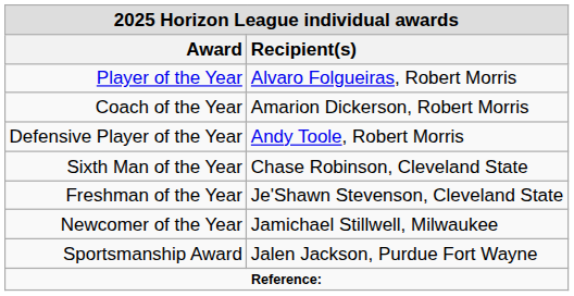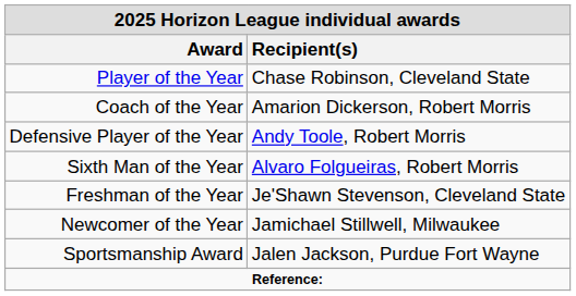Player of the Year | Recipient(s): Alvaro Folgueiras, Robert Morris -> Chase Robinson, Cleveland State
Sixth Man of the Year | Recipient(s): Chase Robinson, Cleveland State -> Alvaro Folgueiras, Robert Morris
